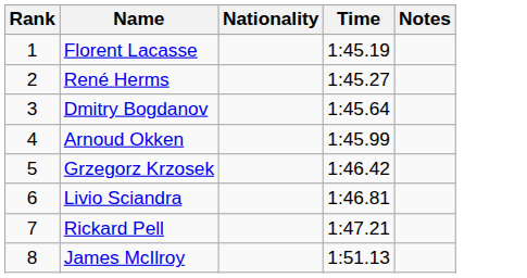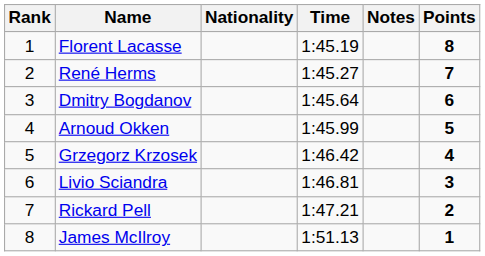+ column: Points | 8 | 7 | 6 | 5 | 4 | 3 | 2 | 1
